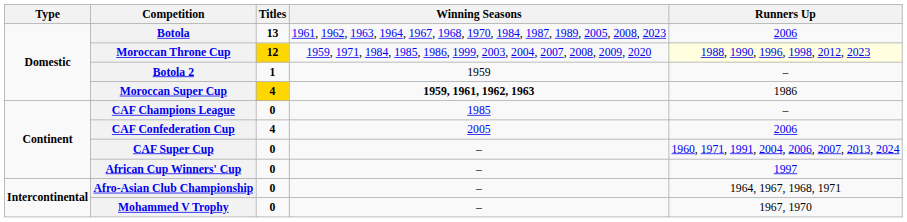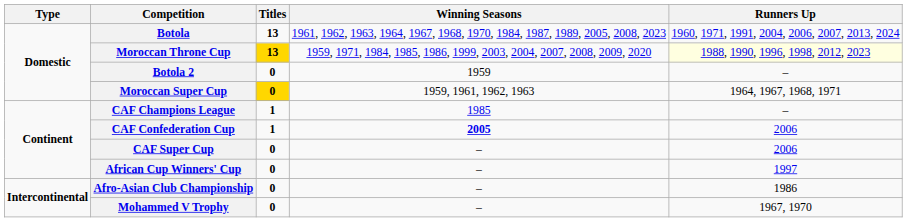Botola | Runners Up: 2006 -> 1960, 1971, 1991, 2004, 2006, 2007, 2013, 2024
Moroccan Throne Cup | Titles: 12 -> 13
Botola 2 | Titles: 1 -> 0
Moroccan Super Cup | Titles: 4 -> 0
Moroccan Super Cup | Winning Seasons: bold -> normal
Moroccan Super Cup | Runners Up: 1986 -> 1964, 1967, 1968, 1971
CAF Champions League | Titles: 0 -> 1
CAF Confederation Cup | Titles: 4 -> 1
CAF Confederation Cup | Winning Seasons: normal -> bold
CAF Super Cup | Runners Up: 1960, 1971, 1991, 2004, 2006, 2007, 2013, 2024 -> 2006
Afro-Asian Club Championship | Runners Up: 1964, 1967, 1968, 1971 -> 1986
